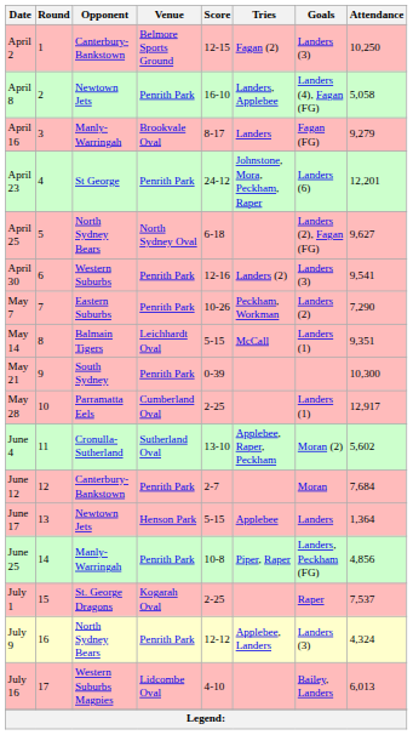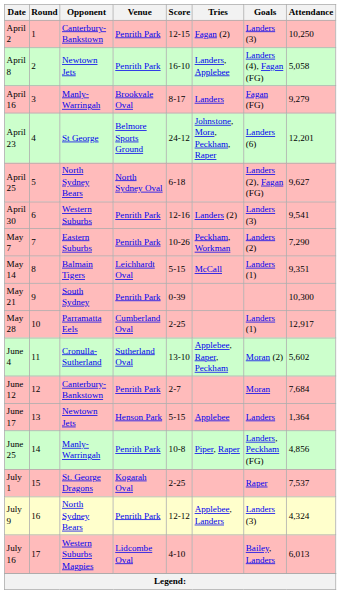April 2 | Venue: Belmore Sports Ground -> Penrith Park
April 23 | Venue: Penrith Park -> Belmore Sports Ground
